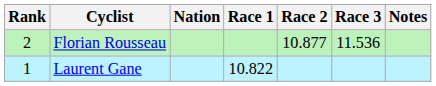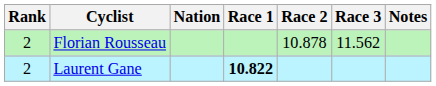Florian Rousseau | Race 2: 10.877 -> 10.878
Florian Rousseau | Race 3: 11.536 -> 11.562
Laurent Gane | Rank: 1 -> 2
Laurent Gane | Race 1: normal -> bold
